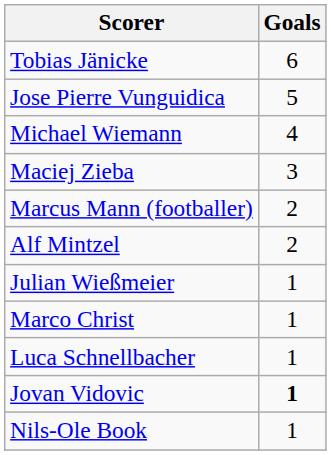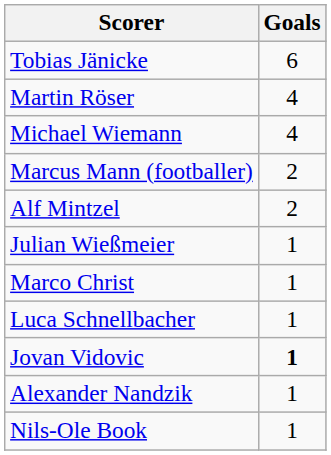- row: Jose Pierre Vunguidica | 5
+ row: Martin Röser | 4
- row: Maciej Zieba | 3
+ row: Alexander Nandzik | 1
